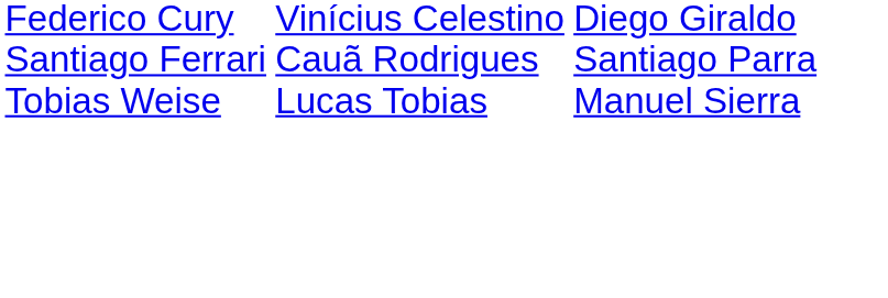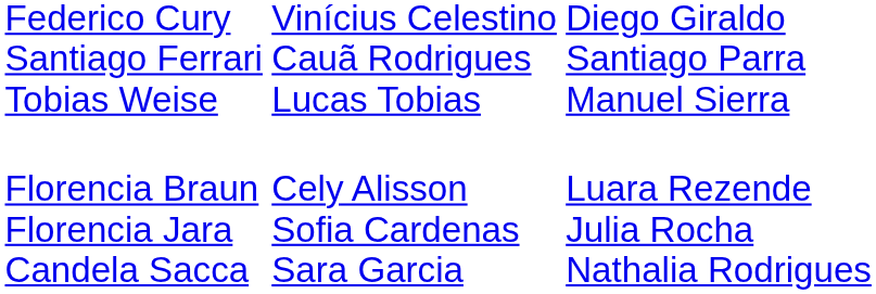+ row: Florencia Braun Florencia Jara Candela Sacca | Cely Alisson Sofia Cardenas Sara Garcia | Luara Rezende Julia Rocha Nathalia Rodrigues
